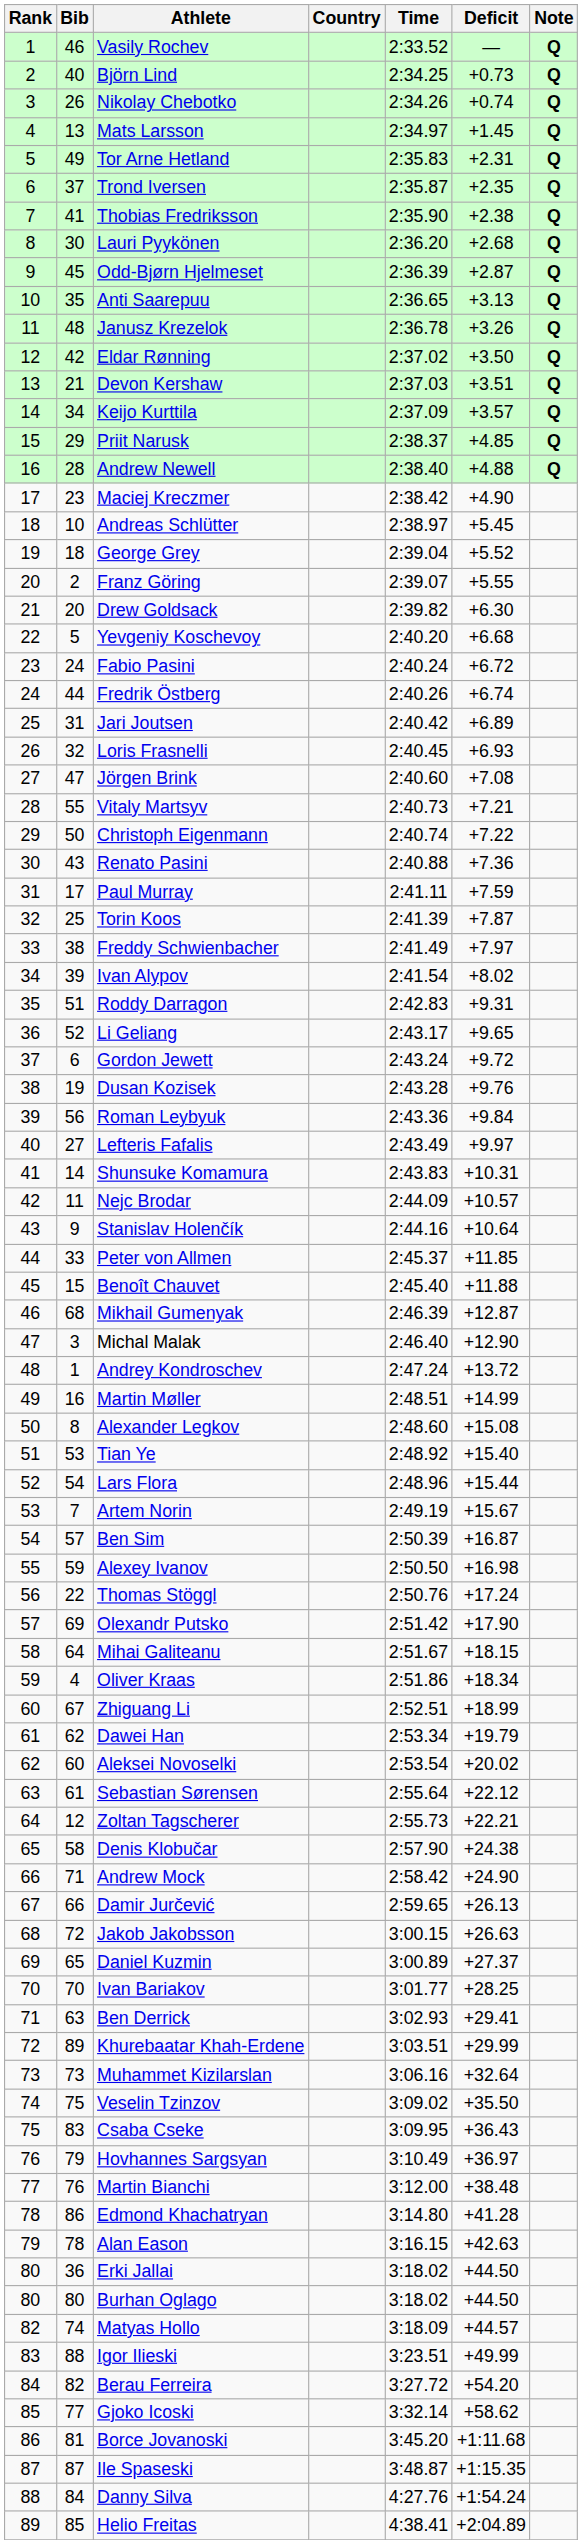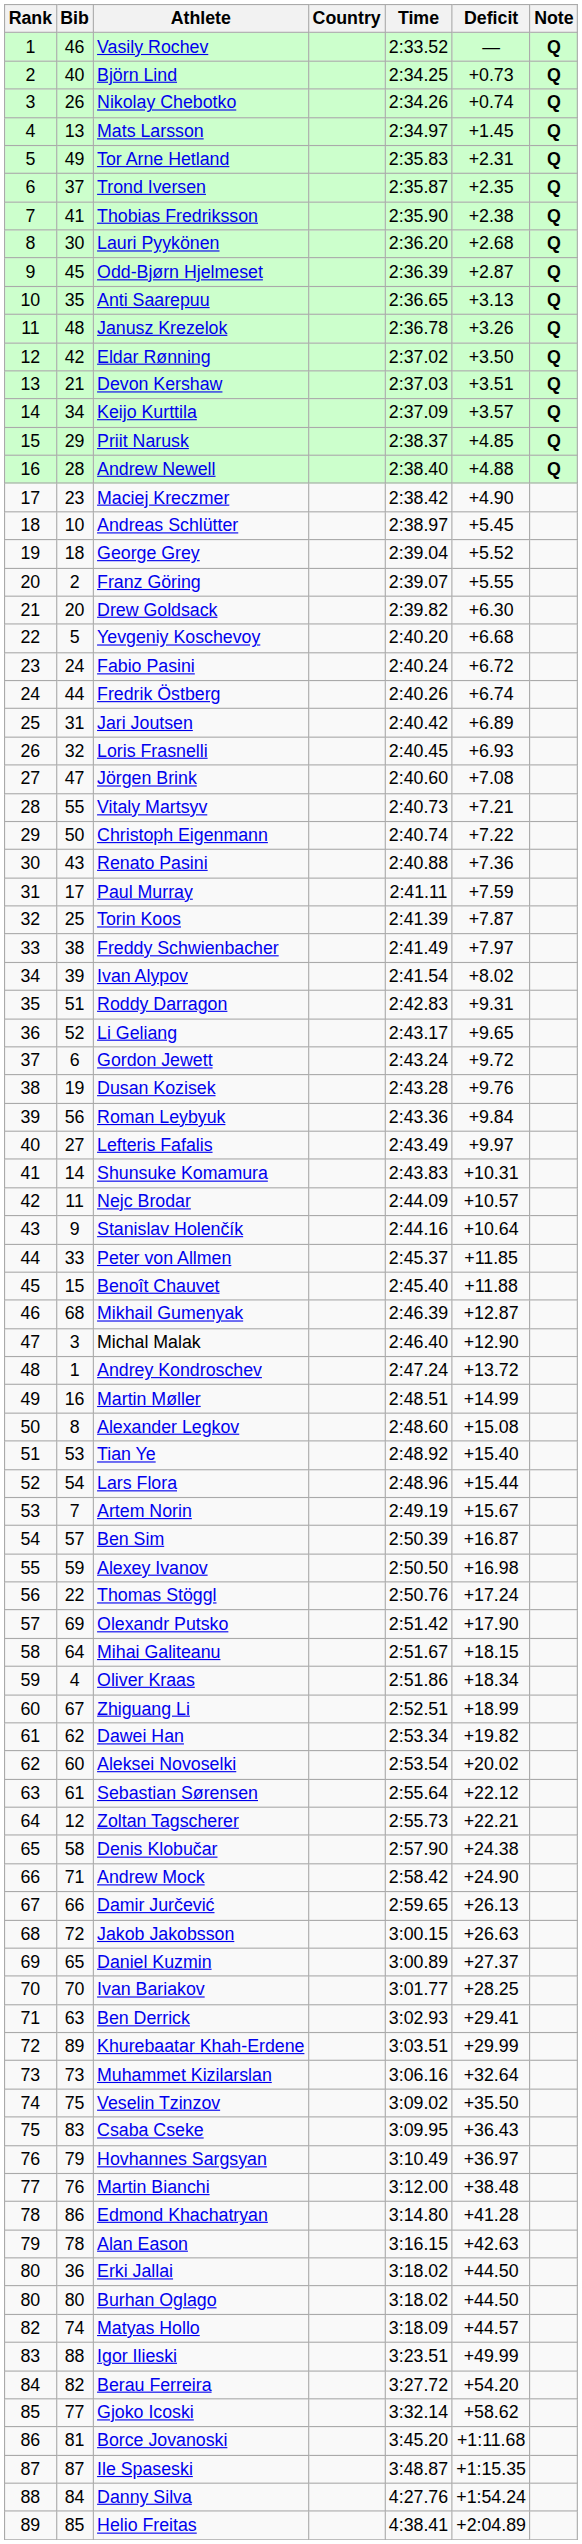Dawei Han | Deficit: +19.79 -> +19.82
